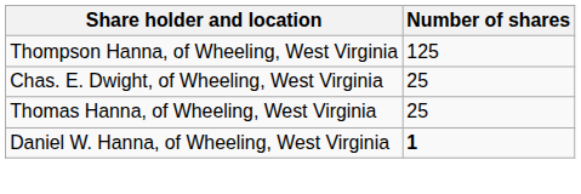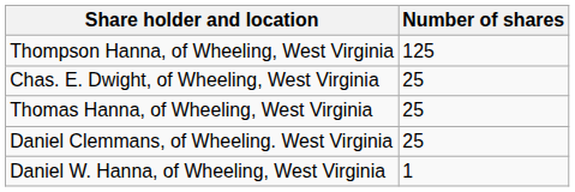+ row: Daniel Clemmans, of Wheeling. West Virginia | 25
Daniel W. Hanna, of Wheeling, West Virginia | Number of shares: bold -> normal
